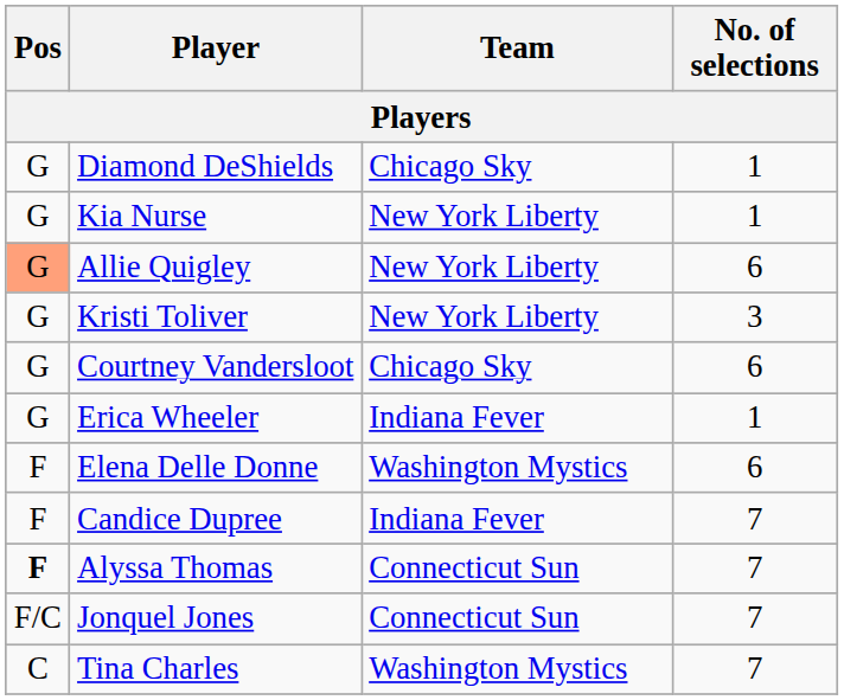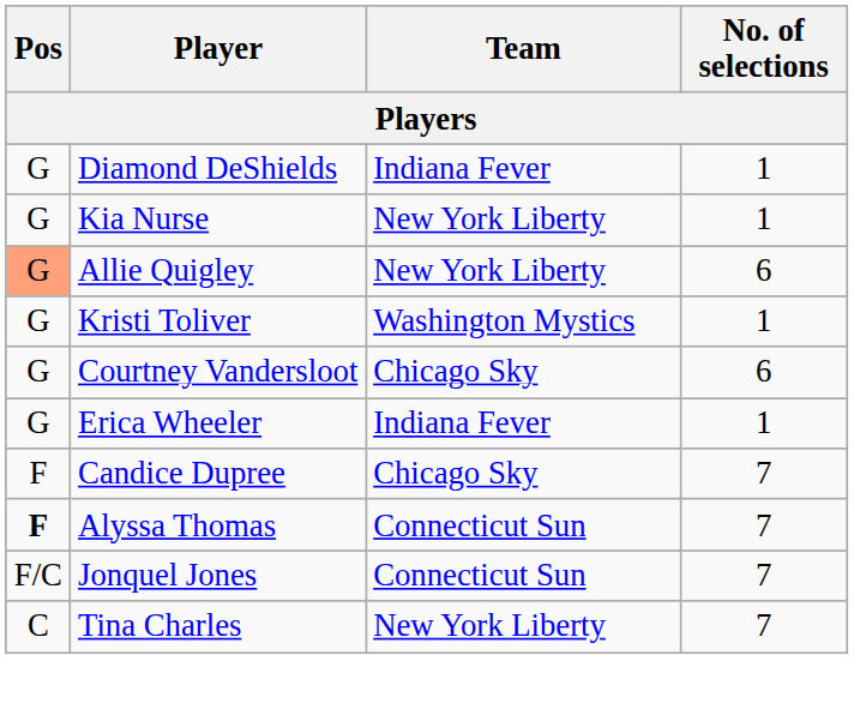Diamond DeShields | Team: Chicago Sky -> Indiana Fever
Kristi Toliver | Team: New York Liberty -> Washington Mystics
Kristi Toliver | No. of selections: 3 -> 1
- row: F | Elena Delle Donne | Washington Mystics | 6
Candice Dupree | Team: Indiana Fever -> Chicago Sky
Tina Charles | Team: Washington Mystics -> New York Liberty
